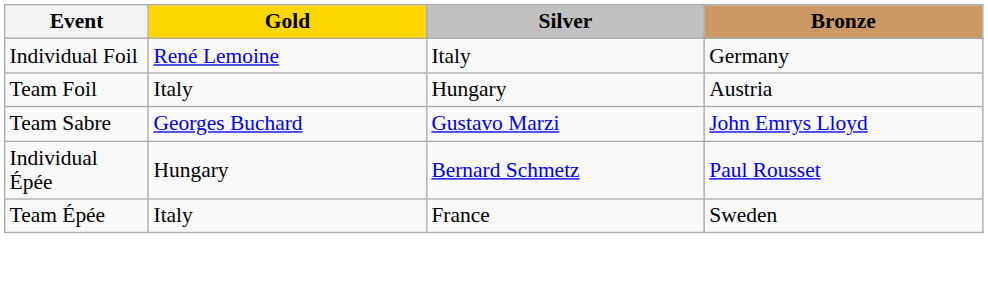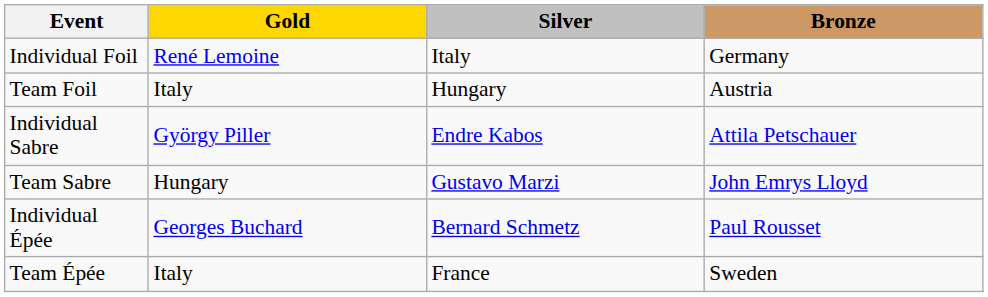+ row: Individual Sabre | György Piller | Endre Kabos | Attila Petschauer
Team Sabre | Gold: Georges Buchard -> Hungary
Individual Épée | Gold: Hungary -> Georges Buchard
